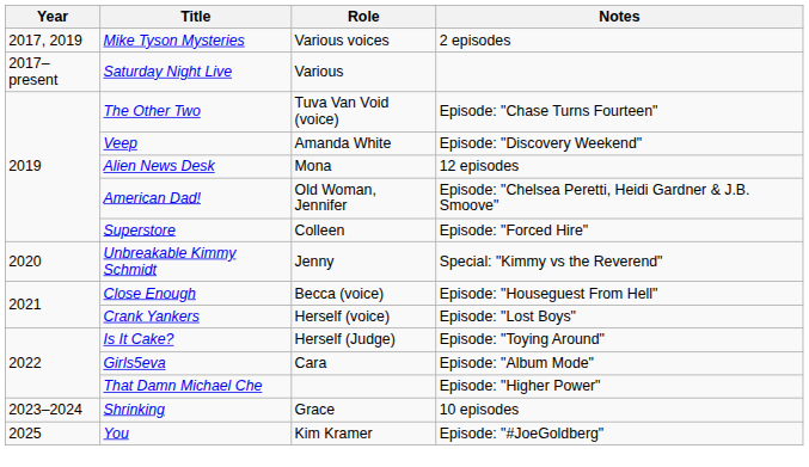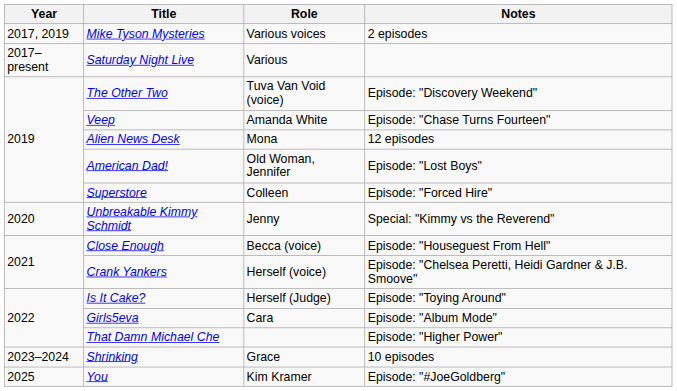The Other Two | Notes: Episode: "Chase Turns Fourteen" -> Episode: "Discovery Weekend"
Veep | Notes: Episode: "Discovery Weekend" -> Episode: "Chase Turns Fourteen"
American Dad! | Notes: Episode: "Chelsea Peretti, Heidi Gardner & J.B. Smoove" -> Episode: "Lost Boys"
Crank Yankers | Notes: Episode: "Lost Boys" -> Episode: "Chelsea Peretti, Heidi Gardner & J.B. Smoove"
